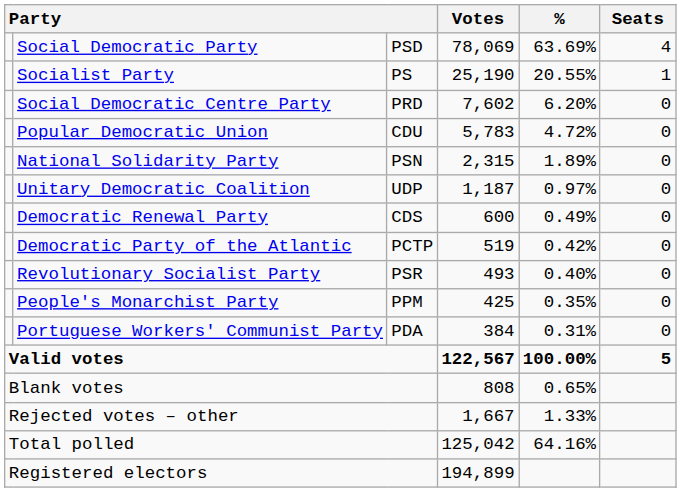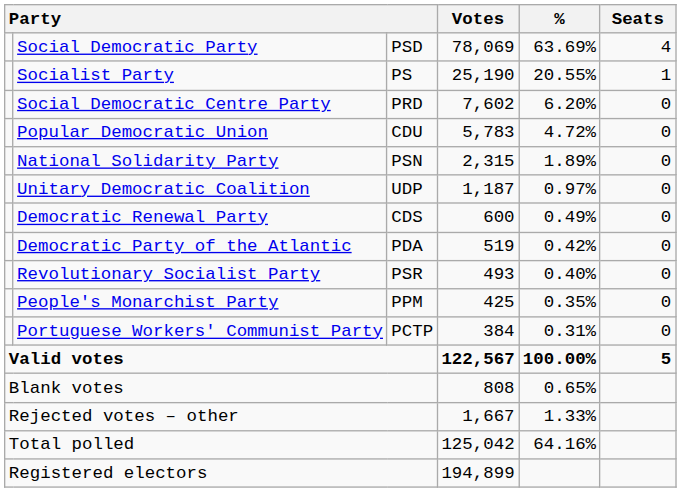Democratic Party of the Atlantic | column 3: PCTP -> PDA
Portuguese Workers' Communist Party | column 3: PDA -> PCTP
